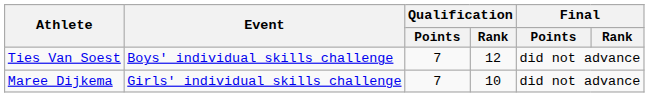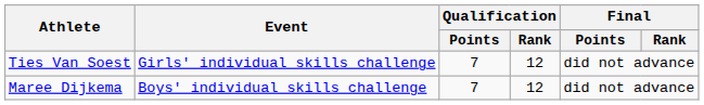Ties Van Soest | Event: Boys' individual skills challenge -> Girls' individual skills challenge
Maree Dijkema | Event: Girls' individual skills challenge -> Boys' individual skills challenge
Maree Dijkema | Qualification / Rank: 10 -> 12
